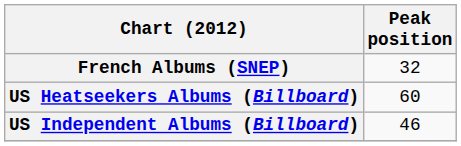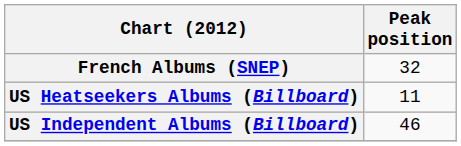US Heatseekers Albums (Billboard) | Peak position: 60 -> 11
